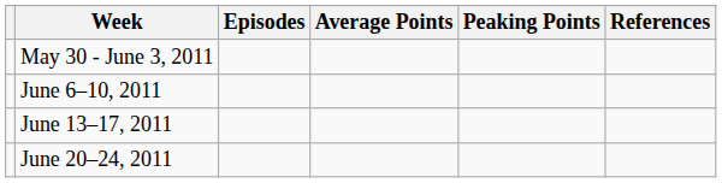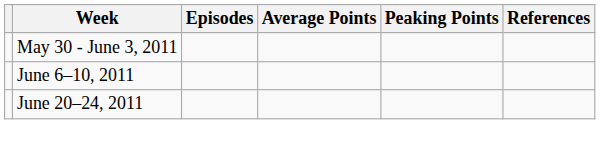- row: June 13–17, 2011
